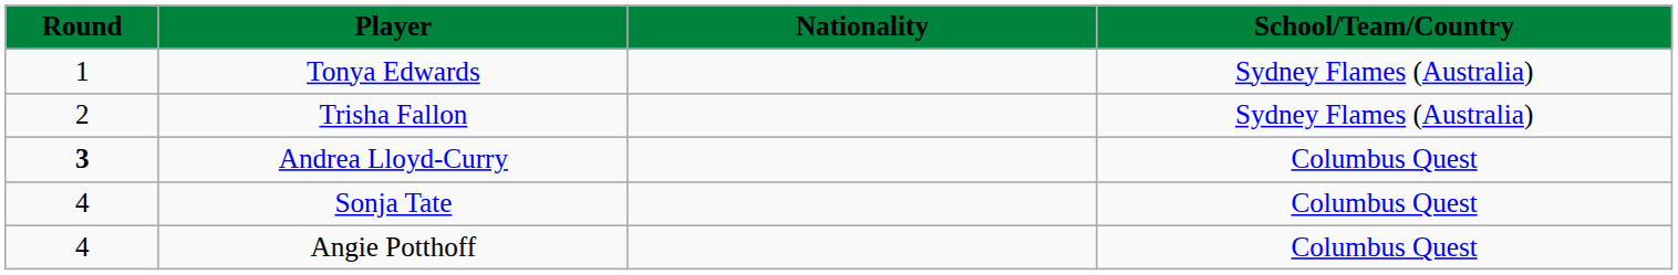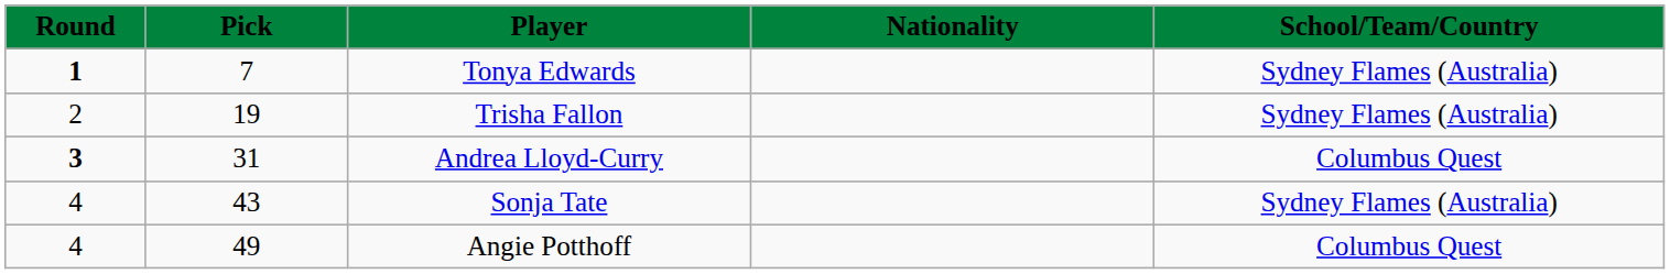+ column: Pick | 7 | 19 | 31 | 43 | 49
Tonya Edwards | Round: normal -> bold
Sonja Tate | School/Team/Country: Columbus Quest -> Sydney Flames (Australia)
